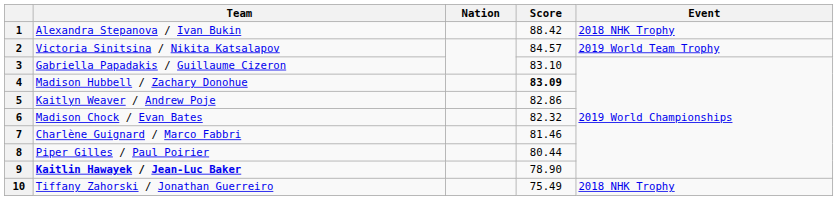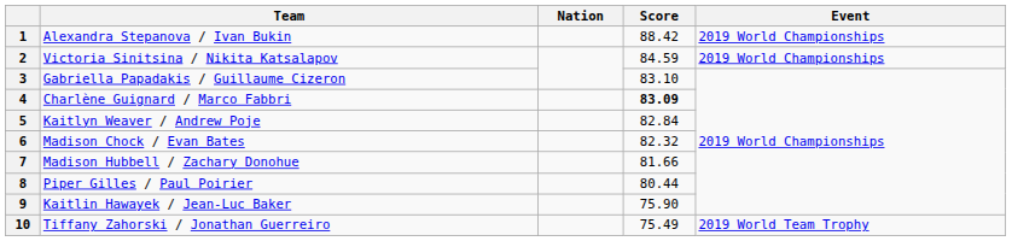1 | Event: 2018 NHK Trophy -> 2019 World Championships
2 | Score: 84.57 -> 84.59
2 | Event: 2019 World Team Trophy -> 2019 World Championships
4 | Team: Madison Hubbell / Zachary Donohue -> Charlène Guignard / Marco Fabbri
5 | Score: 82.86 -> 82.84
7 | Team: Charlène Guignard / Marco Fabbri -> Madison Hubbell / Zachary Donohue
7 | Score: 81.46 -> 81.66
9 | Team: bold -> normal
9 | Score: 78.90 -> 75.90
10 | Event: 2018 NHK Trophy -> 2019 World Team Trophy
